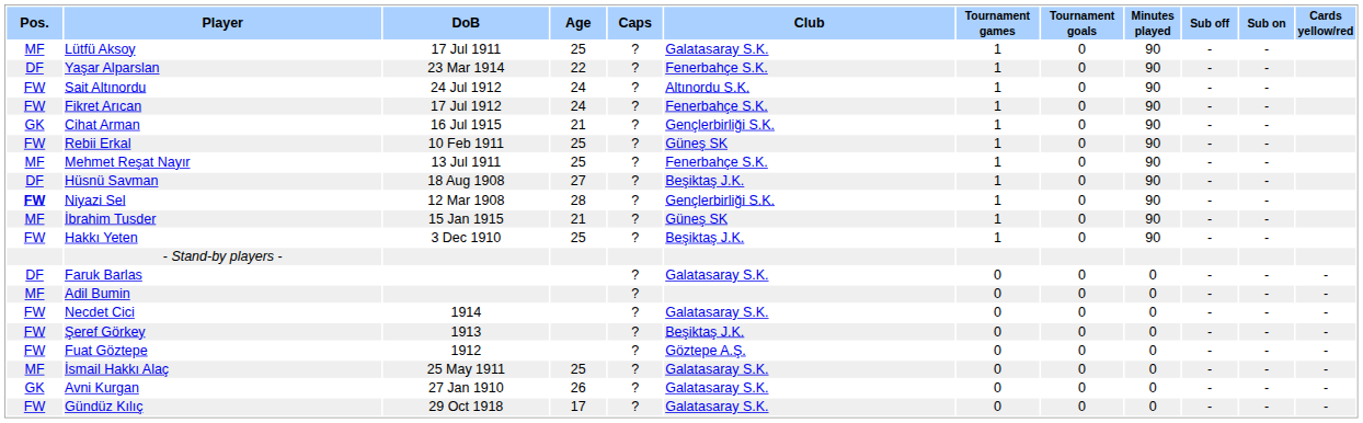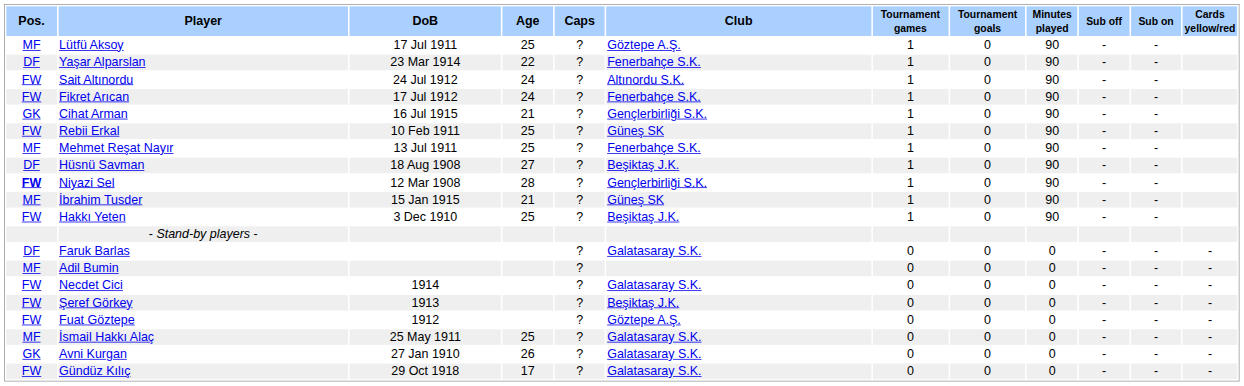Lütfü Aksoy | Club: Galatasaray S.K. -> Göztepe A.Ş.
